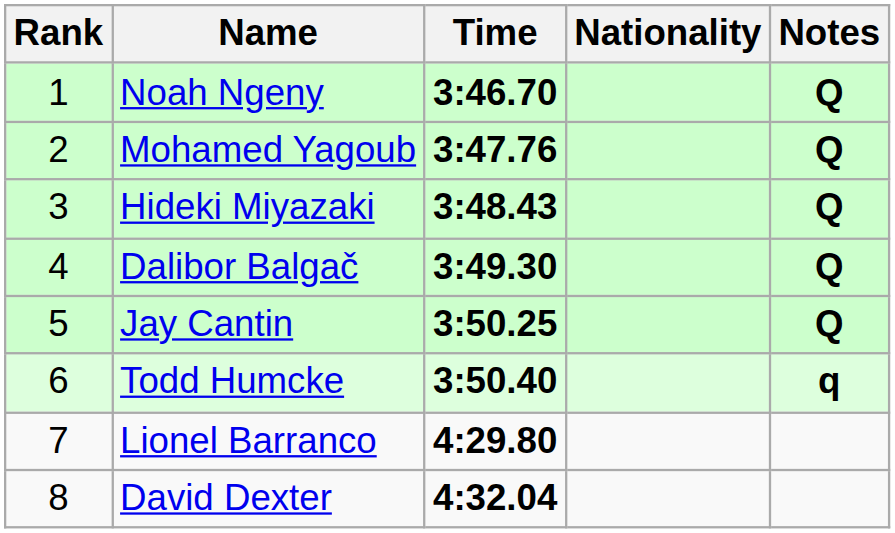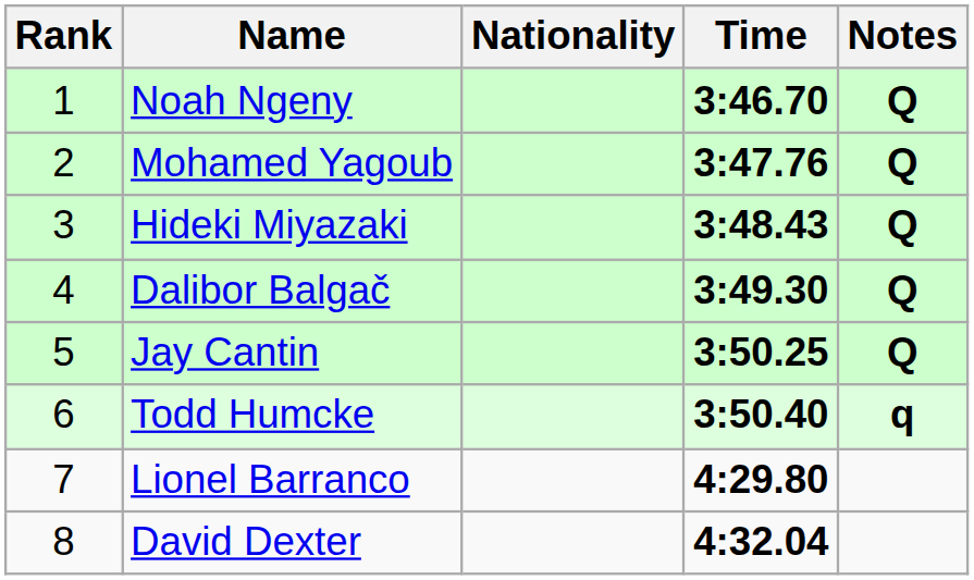columns swapped: Nationality <-> Time
